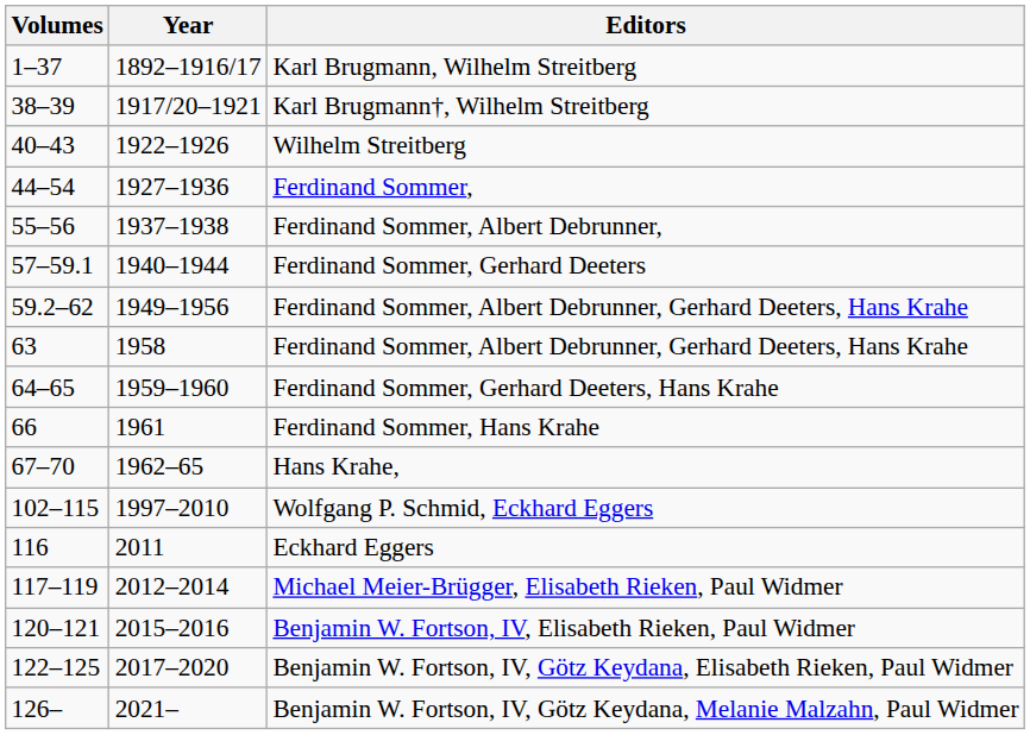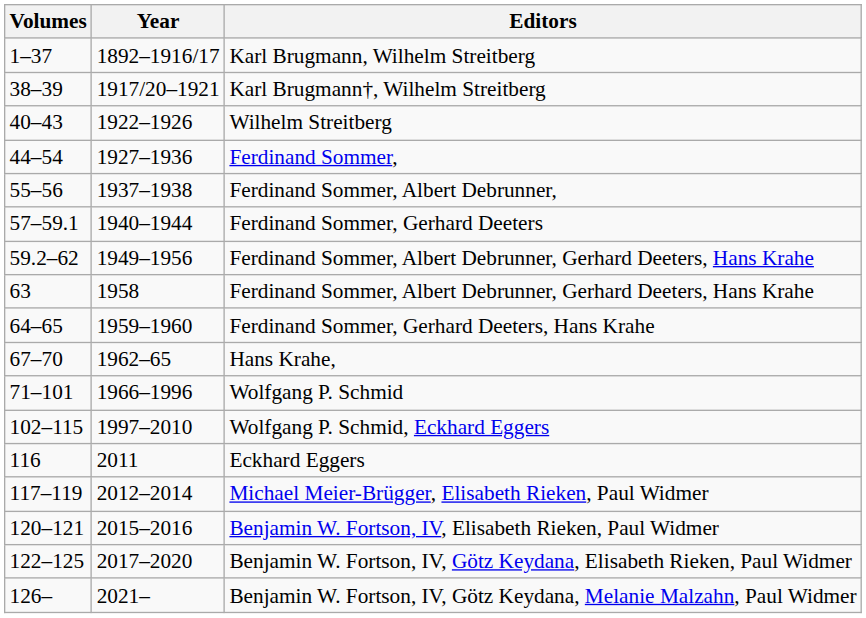- row: 66 | 1961 | Ferdinand Sommer, Hans Krahe
+ row: 71–101 | 1966–1996 | Wolfgang P. Schmid
